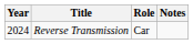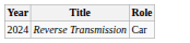- column: Notes
